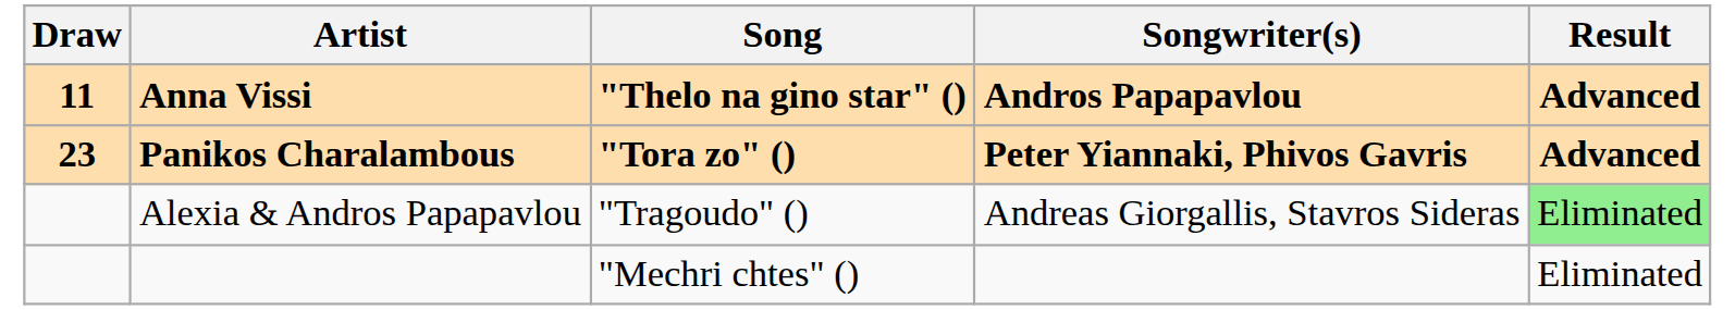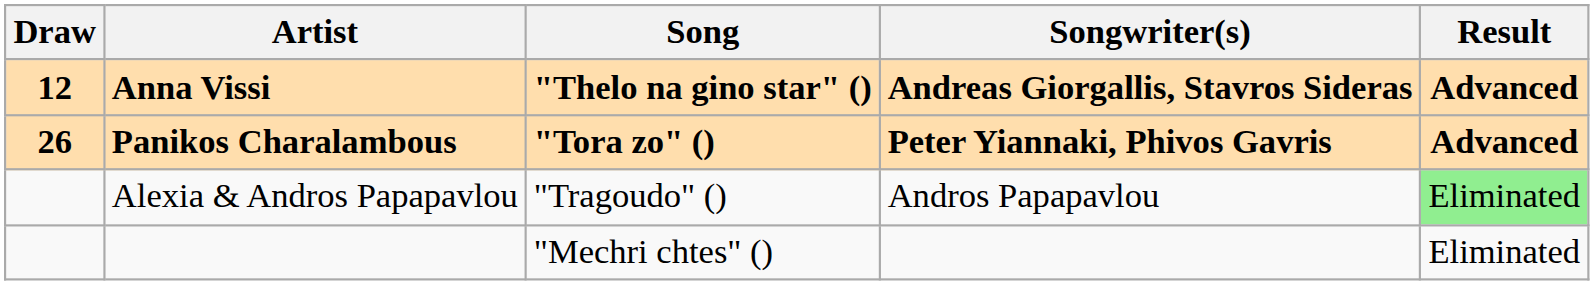Anna Vissi | Draw: 11 -> 12
Anna Vissi | Songwriter(s): Andros Papapavlou -> Andreas Giorgallis, Stavros Sideras
Panikos Charalambous | Draw: 23 -> 26
Alexia & Andros Papapavlou | Songwriter(s): Andreas Giorgallis, Stavros Sideras -> Andros Papapavlou
